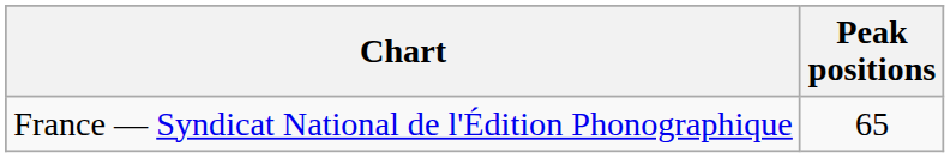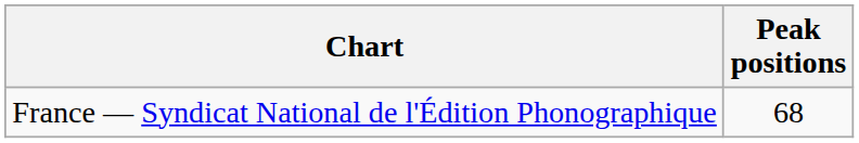France — Syndicat National de l'Édition Phonographique | Peak positions: 65 -> 68
